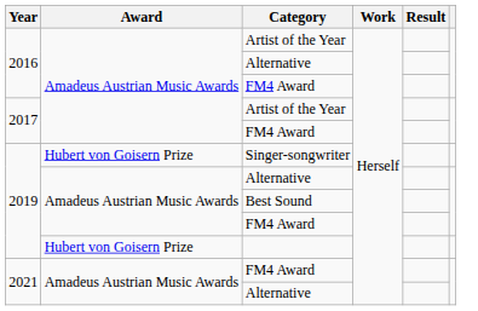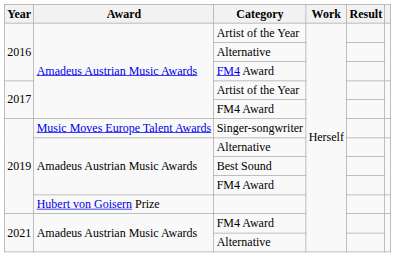Singer-songwriter | Award: Hubert von Goisern Prize -> Music Moves Europe Talent Awards
